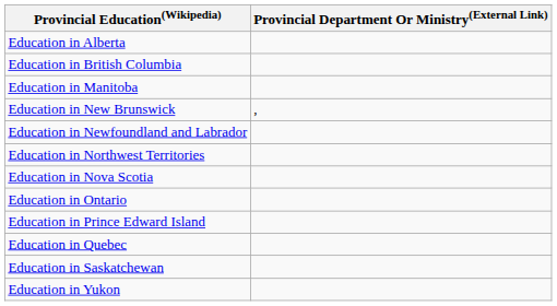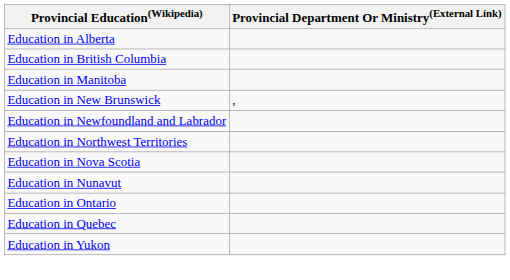+ row: Education in Nunavut
- row: Education in Prince Edward Island
- row: Education in Saskatchewan
